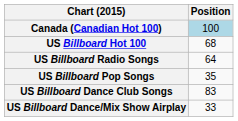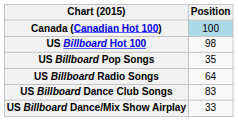US Billboard Hot 100 | Position: 68 -> 98
rows swapped: US Billboard Pop Songs <-> US Billboard Radio Songs
